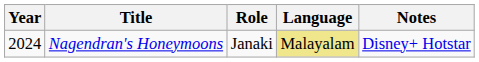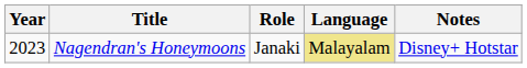Nagendran's Honeymoons | Year: 2024 -> 2023
